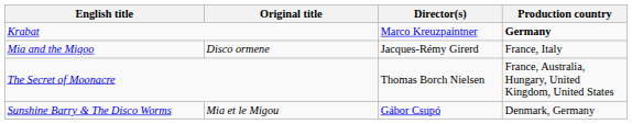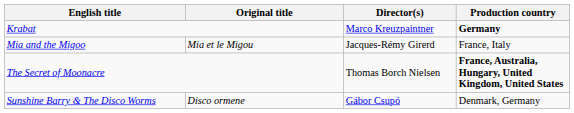Mia and the Migoo | Original title: Disco ormene -> Mia et le Migou
The Secret of Moonacre | Production country: normal -> bold
Sunshine Barry & The Disco Worms | Original title: Mia et le Migou -> Disco ormene
